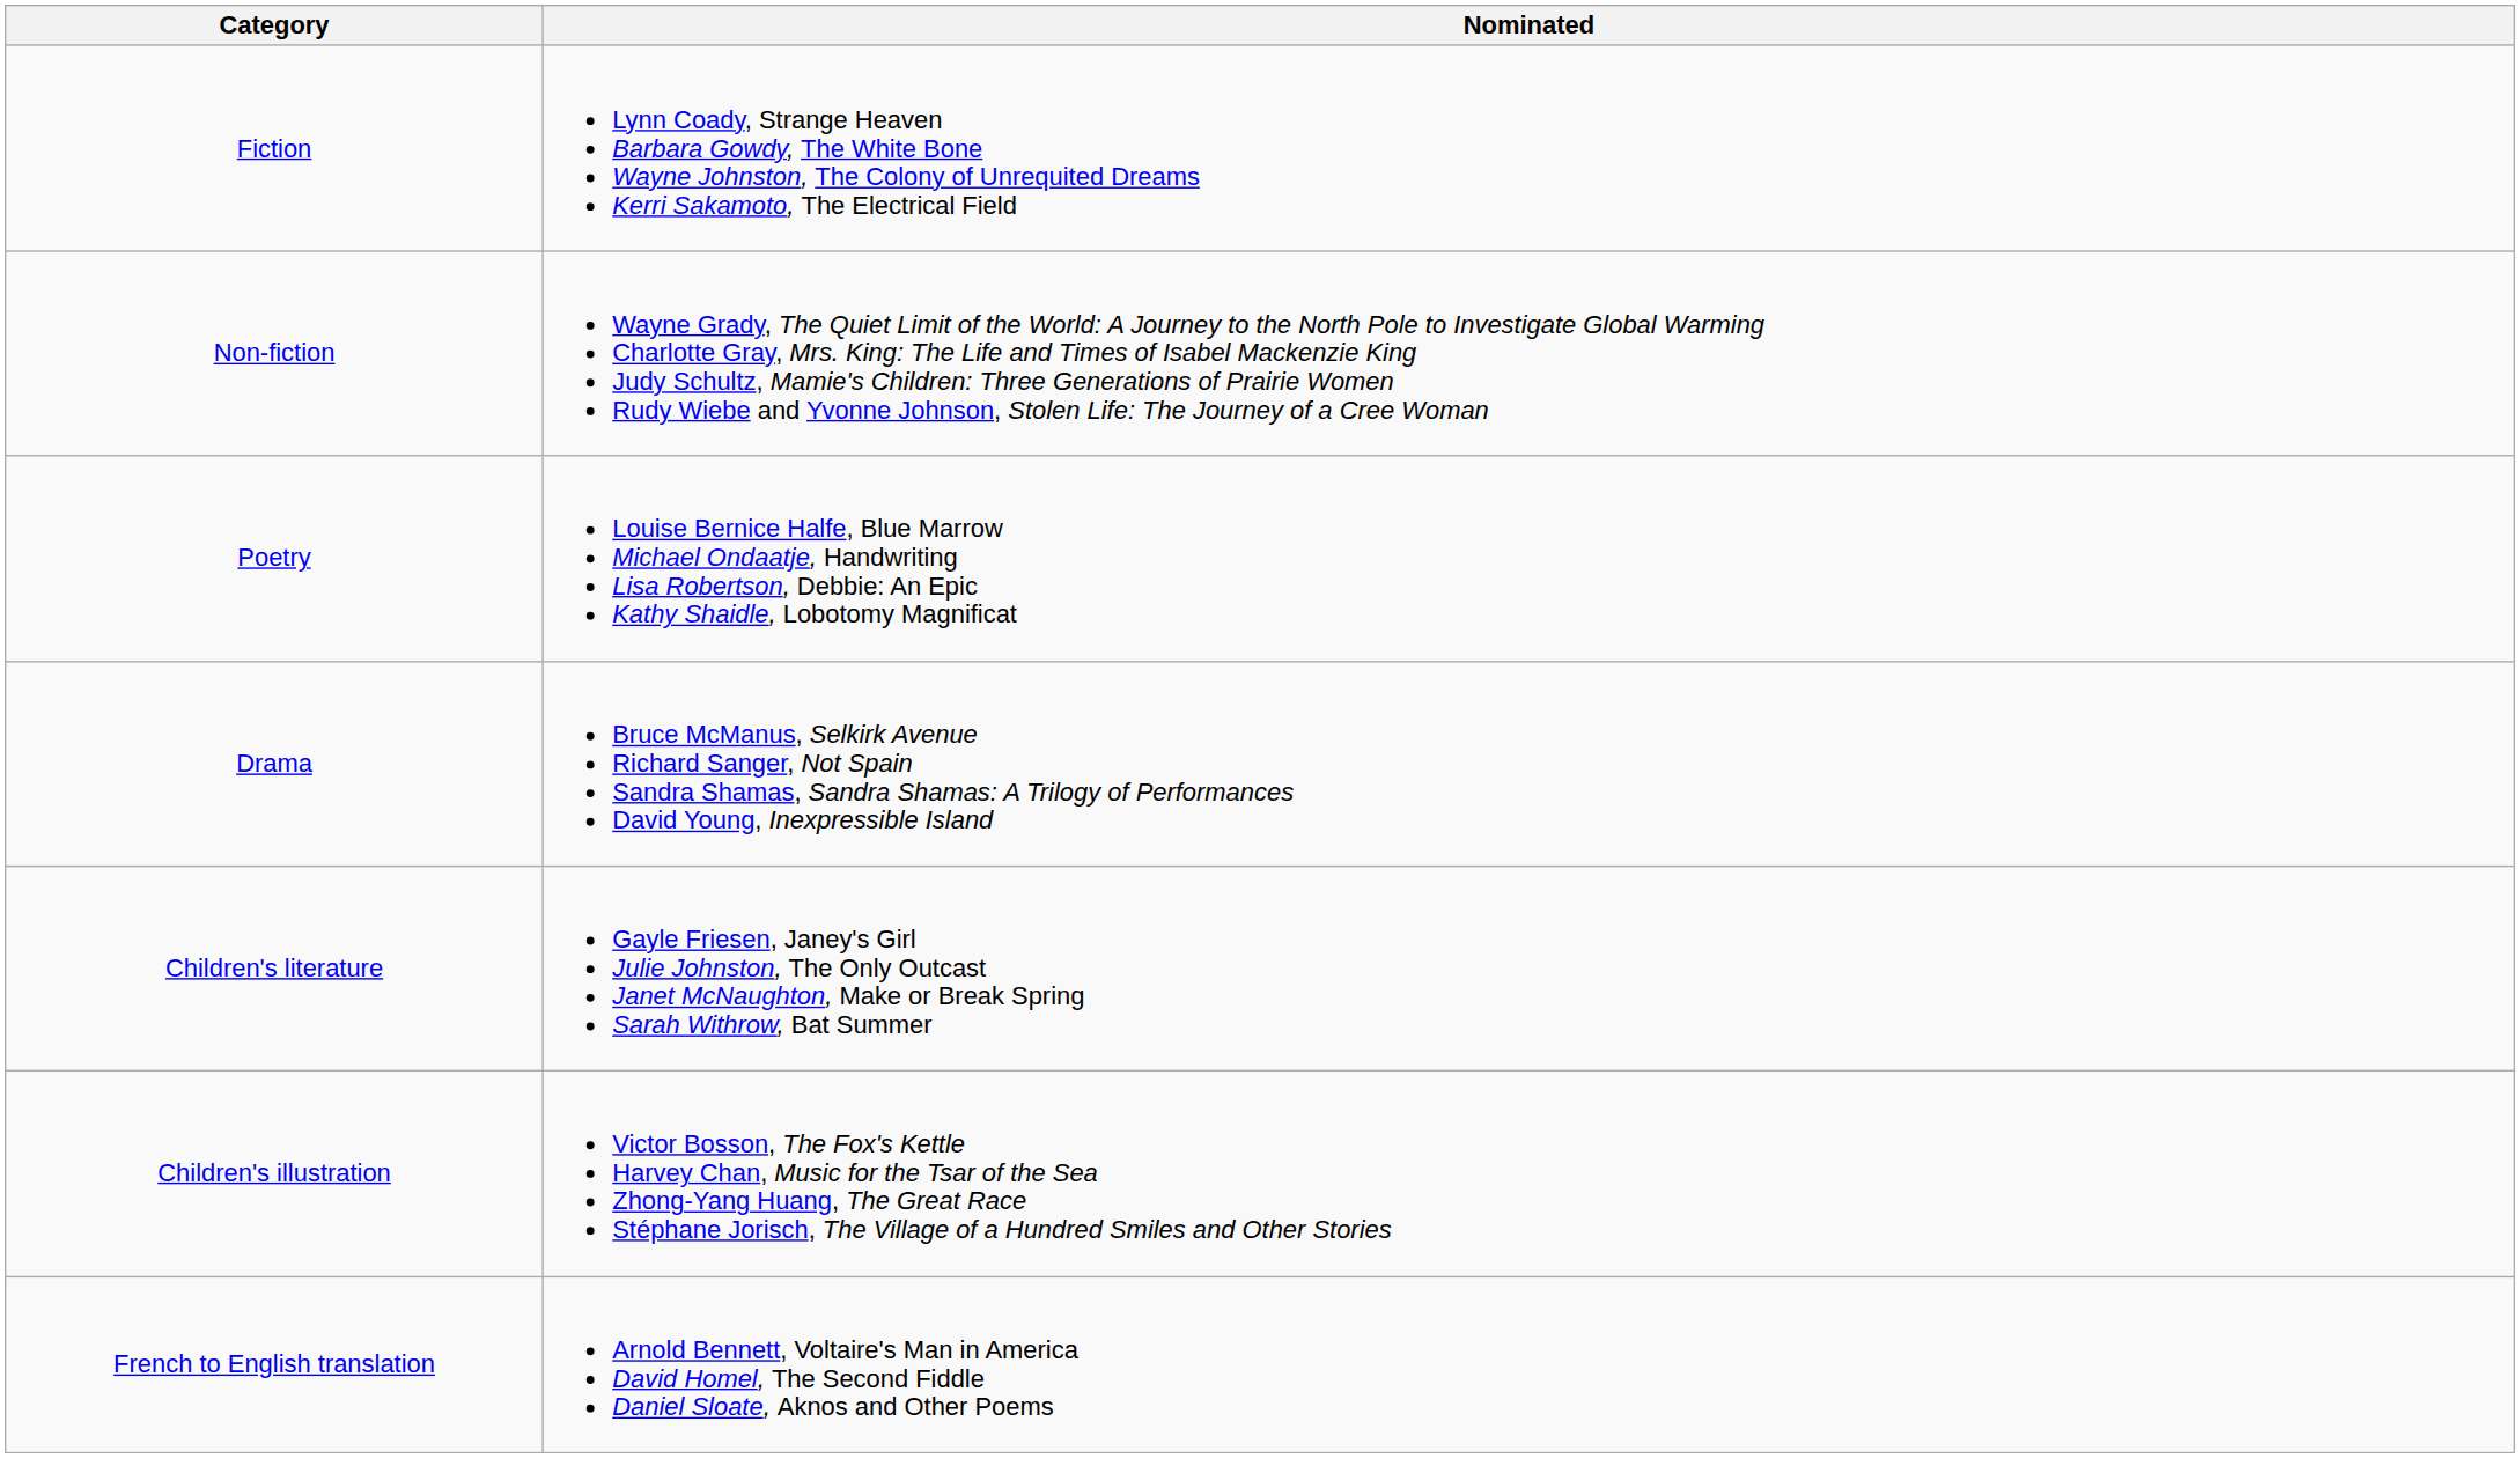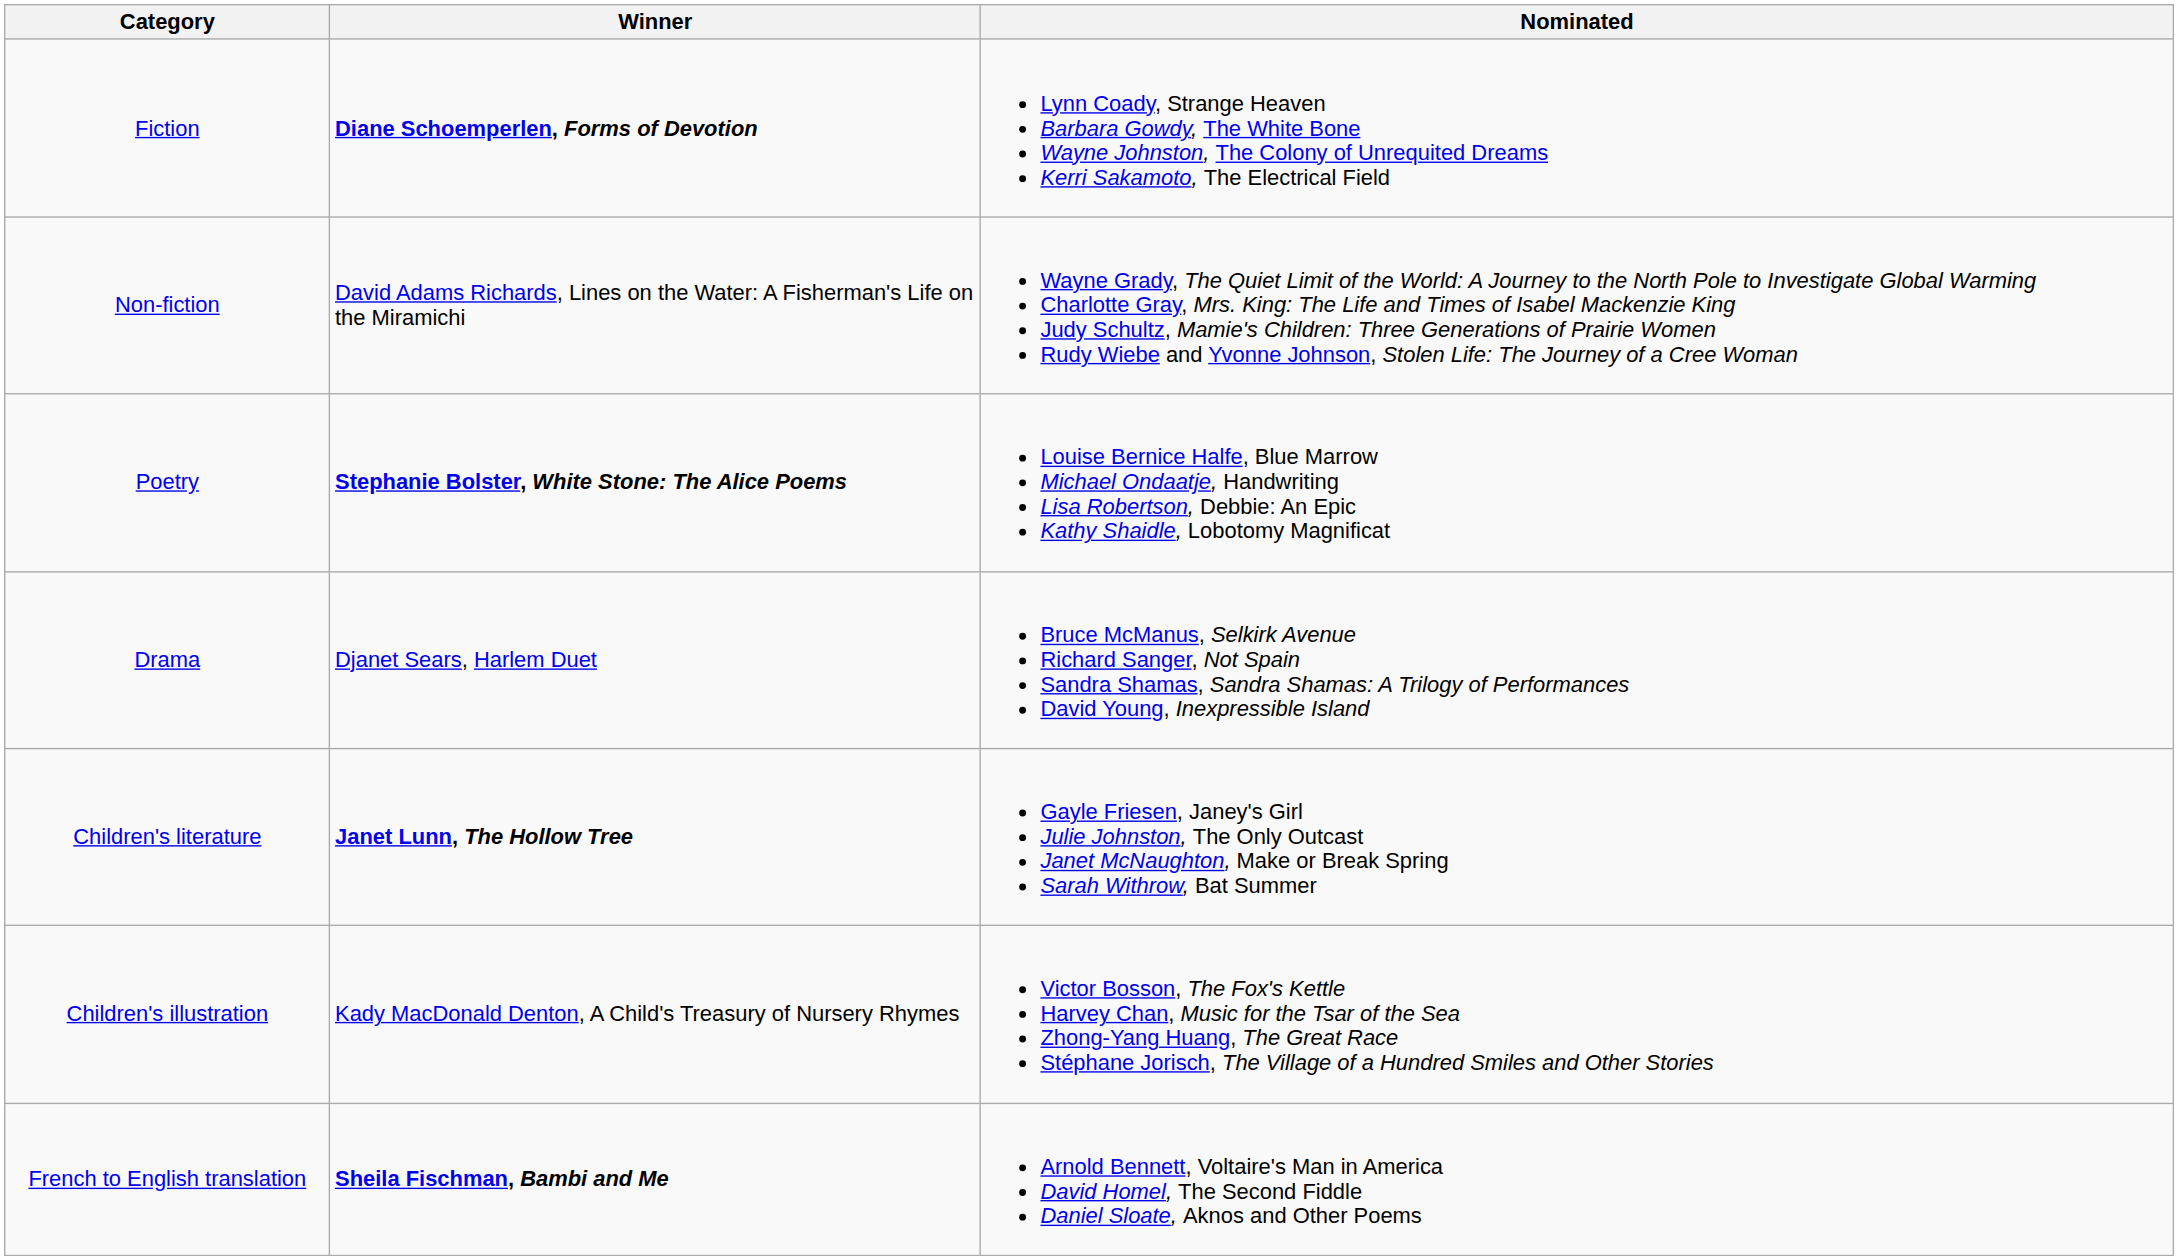+ column: Winner | Diane Schoemperlen, Forms of Devotion | David Adams Richards, Lines on the Water: A Fisherman's Life on the Miramichi | Stephanie Bolster, White Stone: The Alice Poems | Djanet Sears, Harlem Duet | Janet Lunn, The Hollow Tree | Kady MacDonald Denton, A Child's Treasury of Nursery Rhymes | Sheila Fischman, Bambi and Me
